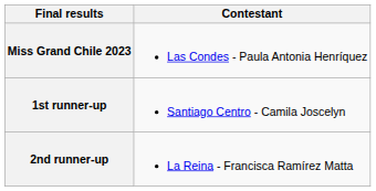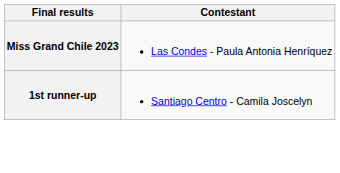- row: 2nd runner-up | La Reina - Francisca Ramírez Matta
